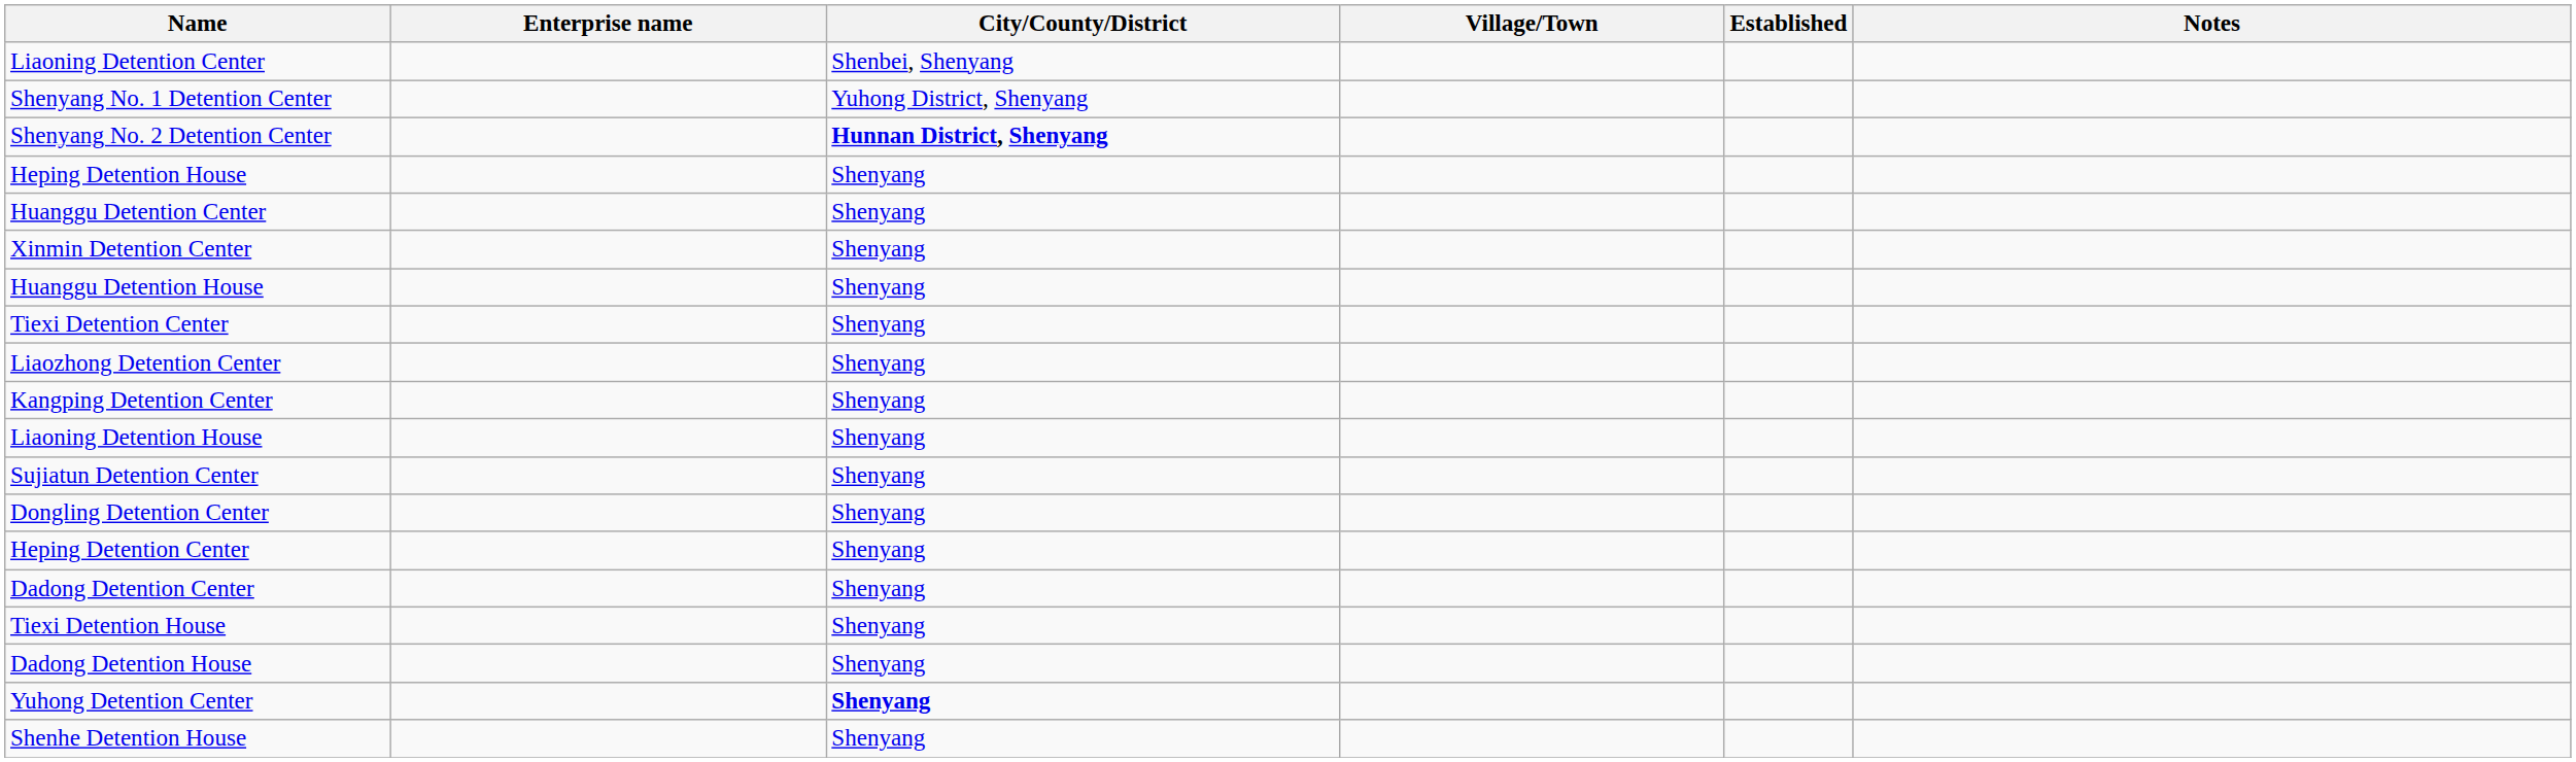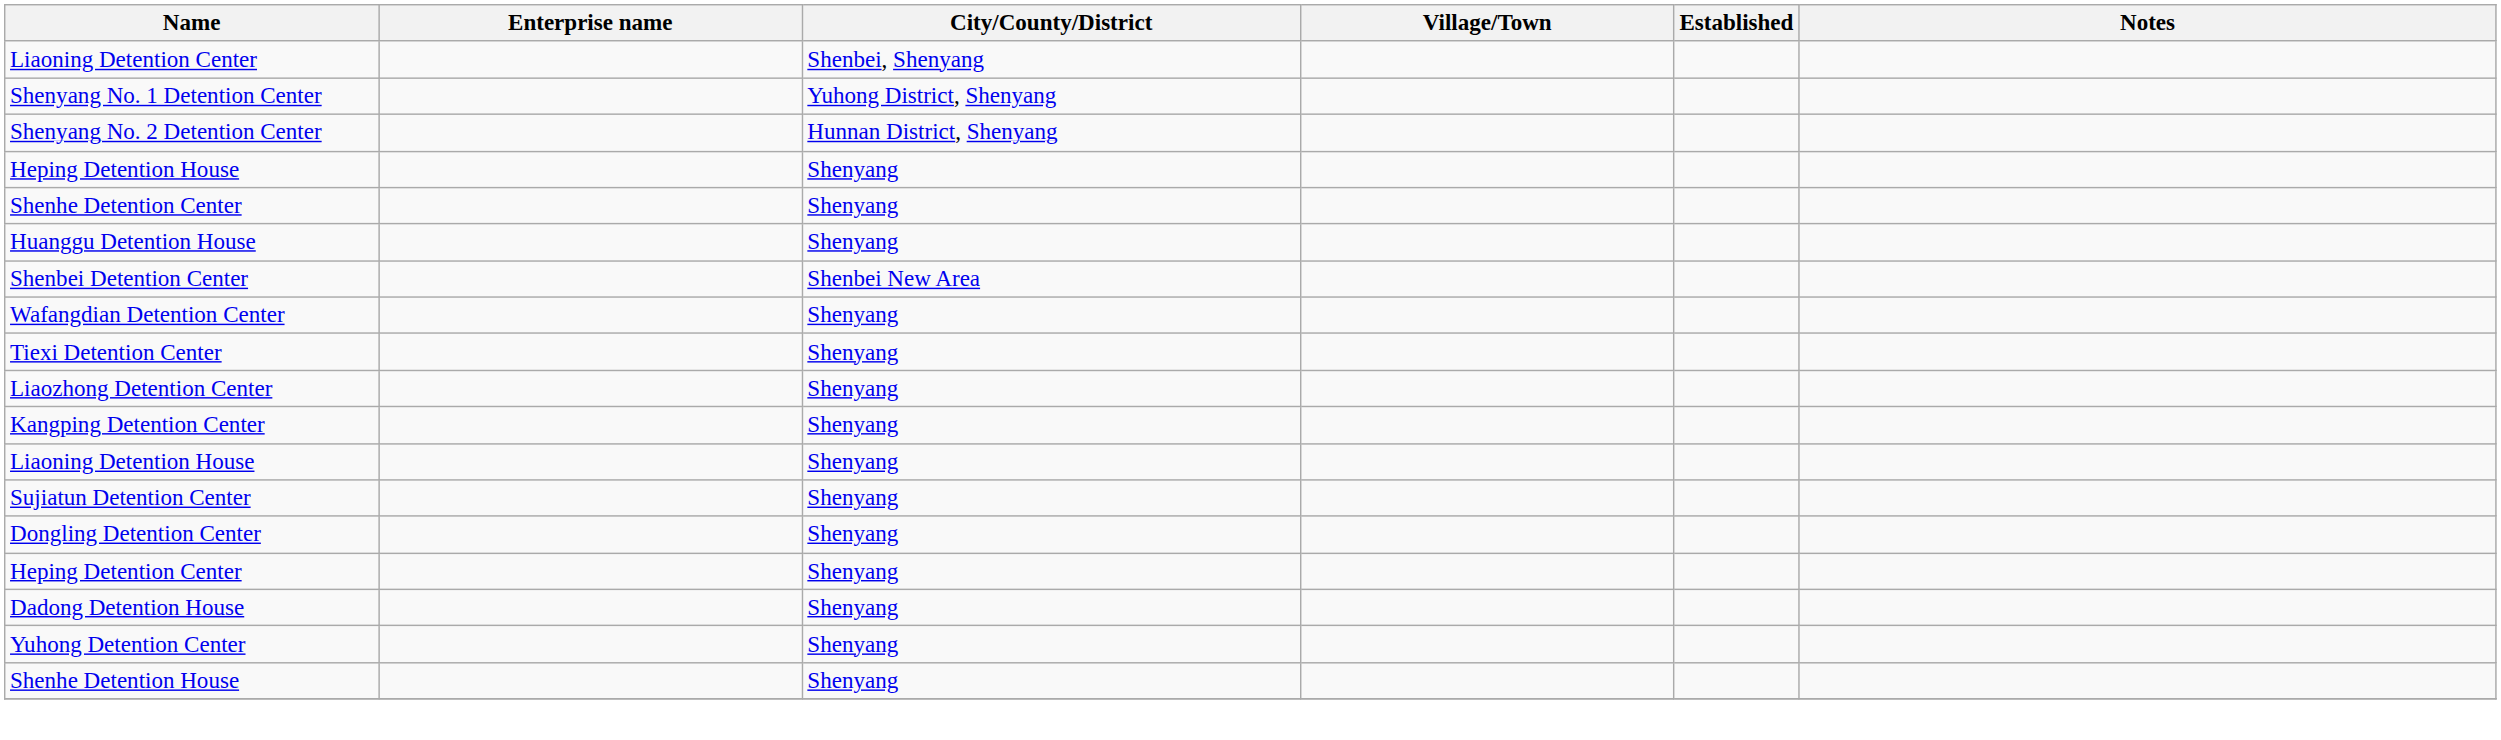Shenyang No. 2 Detention Center | City/County/District: bold -> normal
- row: Huanggu Detention Center | Shenyang
- row: Xinmin Detention Center | Shenyang
+ row: Shenhe Detention Center | Shenyang
+ row: Shenbei Detention Center | Shenbei New Area
+ row: Wafangdian Detention Center | Shenyang
- row: Dadong Detention Center | Shenyang
- row: Tiexi Detention House | Shenyang
Yuhong Detention Center | City/County/District: bold -> normal
